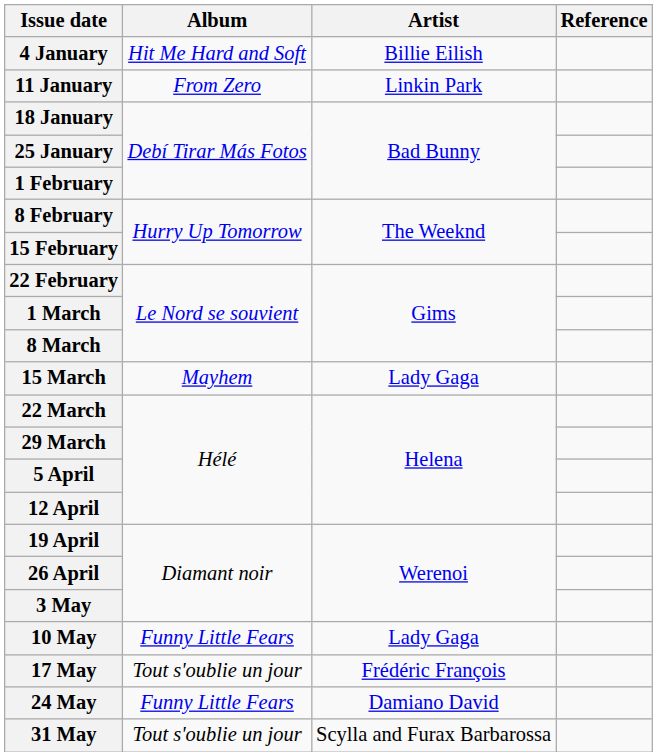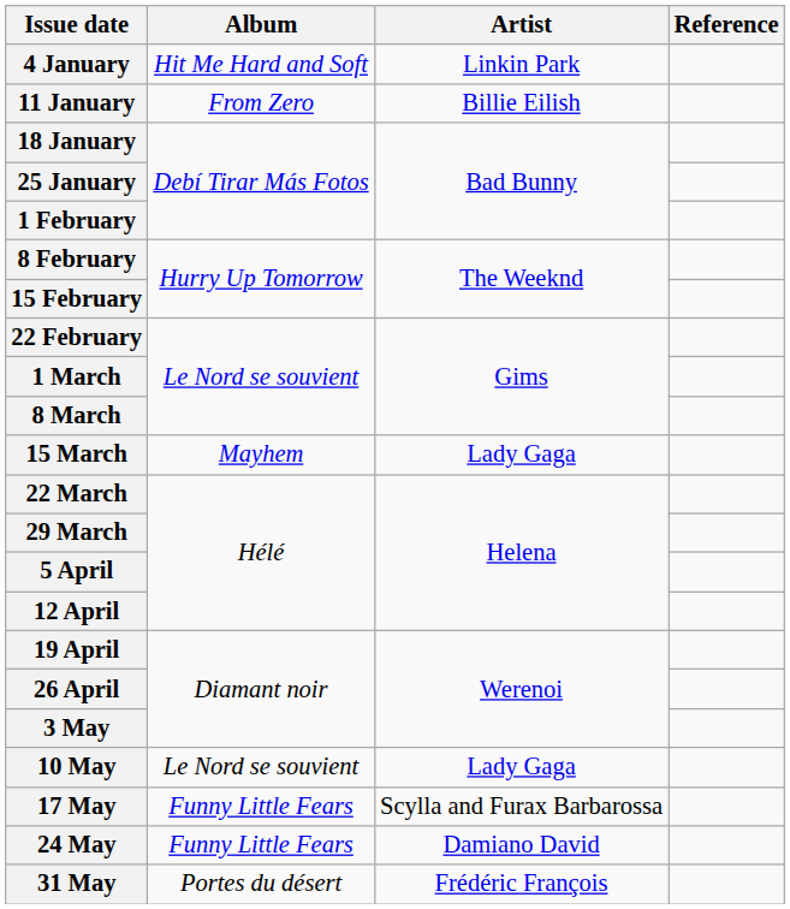4 January | Artist: Billie Eilish -> Linkin Park
11 January | Artist: Linkin Park -> Billie Eilish
10 May | Album: Funny Little Fears -> Le Nord se souvient
17 May | Album: Tout s'oublie un jour -> Funny Little Fears
17 May | Artist: Frédéric François -> Scylla and Furax Barbarossa
31 May | Album: Tout s'oublie un jour -> Portes du désert
31 May | Artist: Scylla and Furax Barbarossa -> Frédéric François
